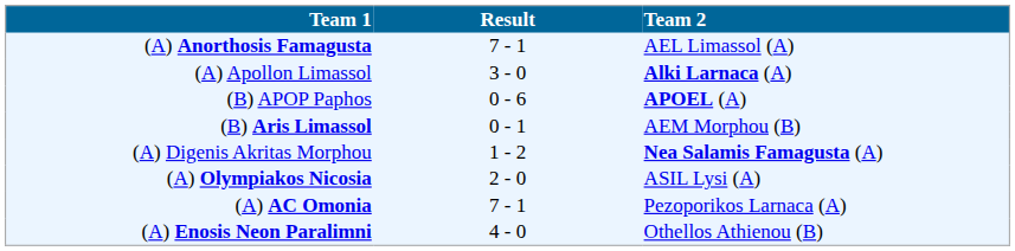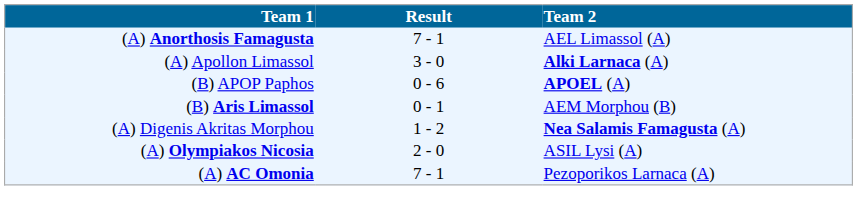- row: (A) Enosis Neon Paralimni | 4 - 0 | Othellos Athienou (B)
